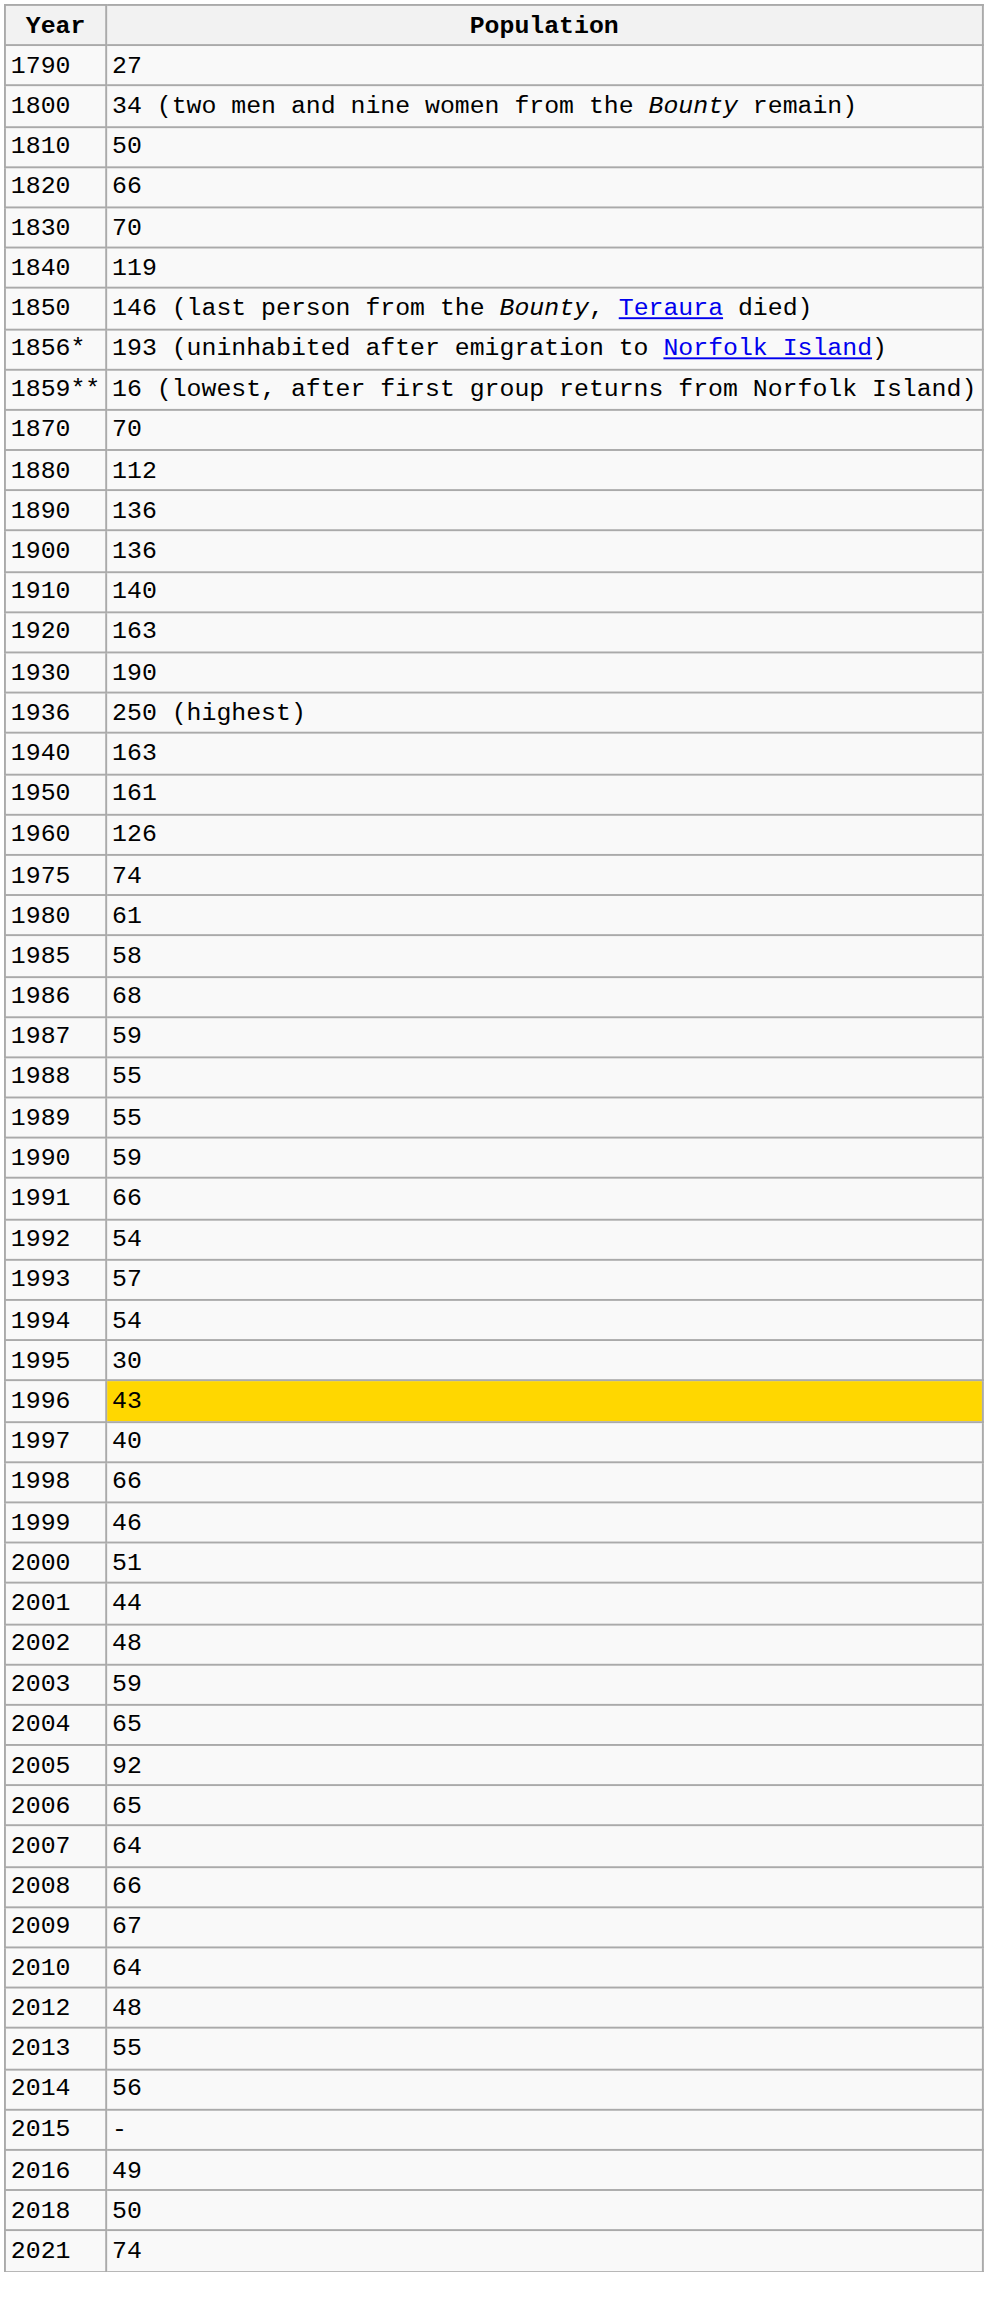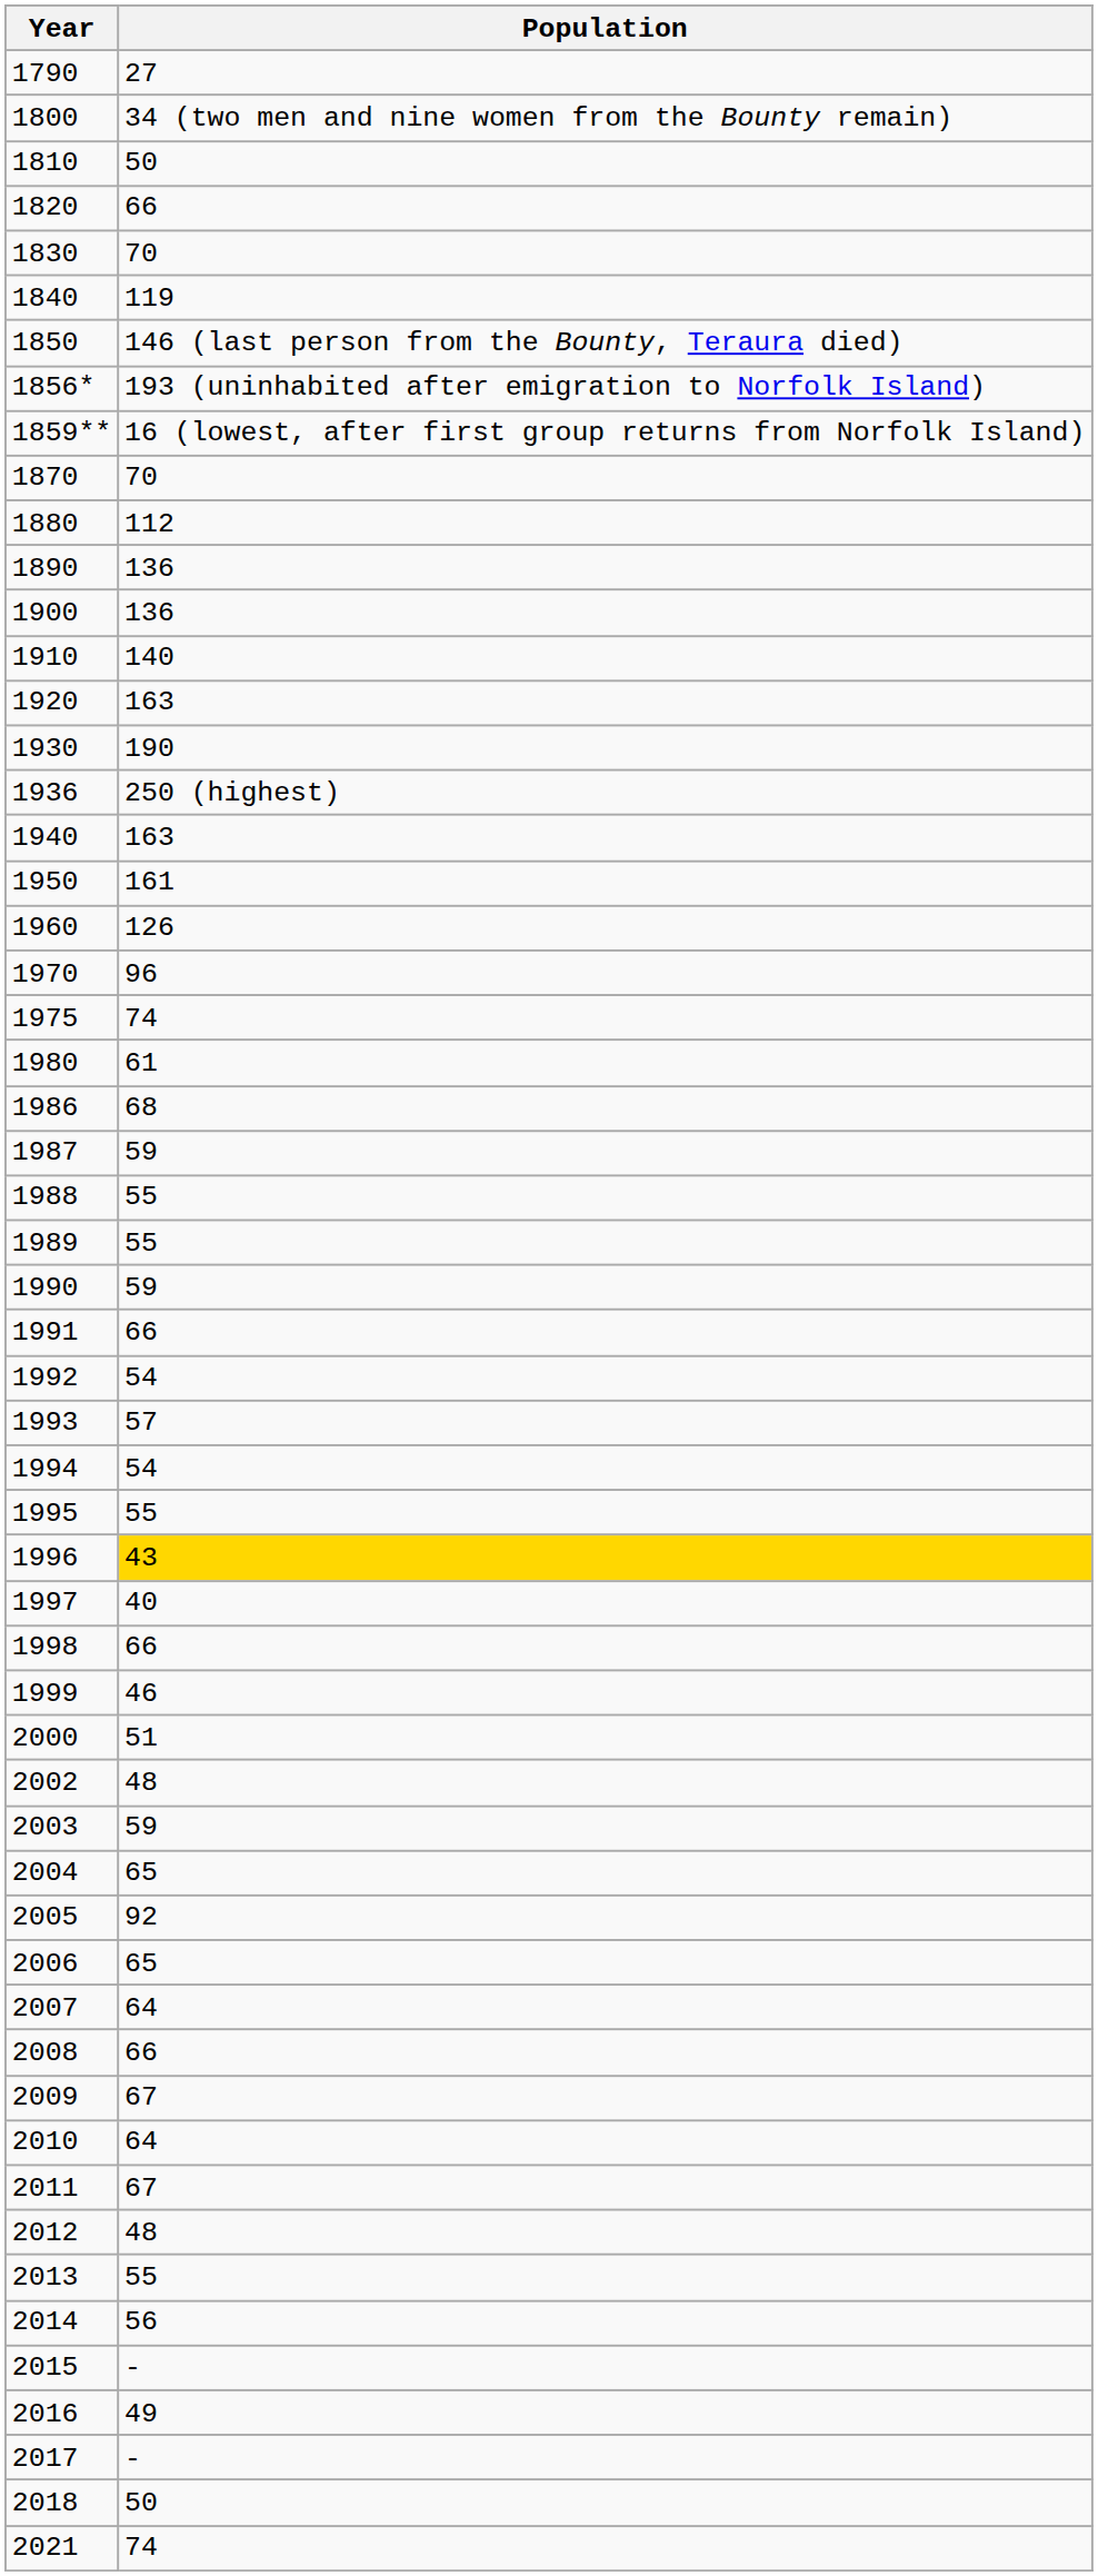+ row: 1970 | 96
- row: 1985 | 58
1995 | Population: 30 -> 55
- row: 2001 | 44
+ row: 2011 | 67
+ row: 2017 | -
